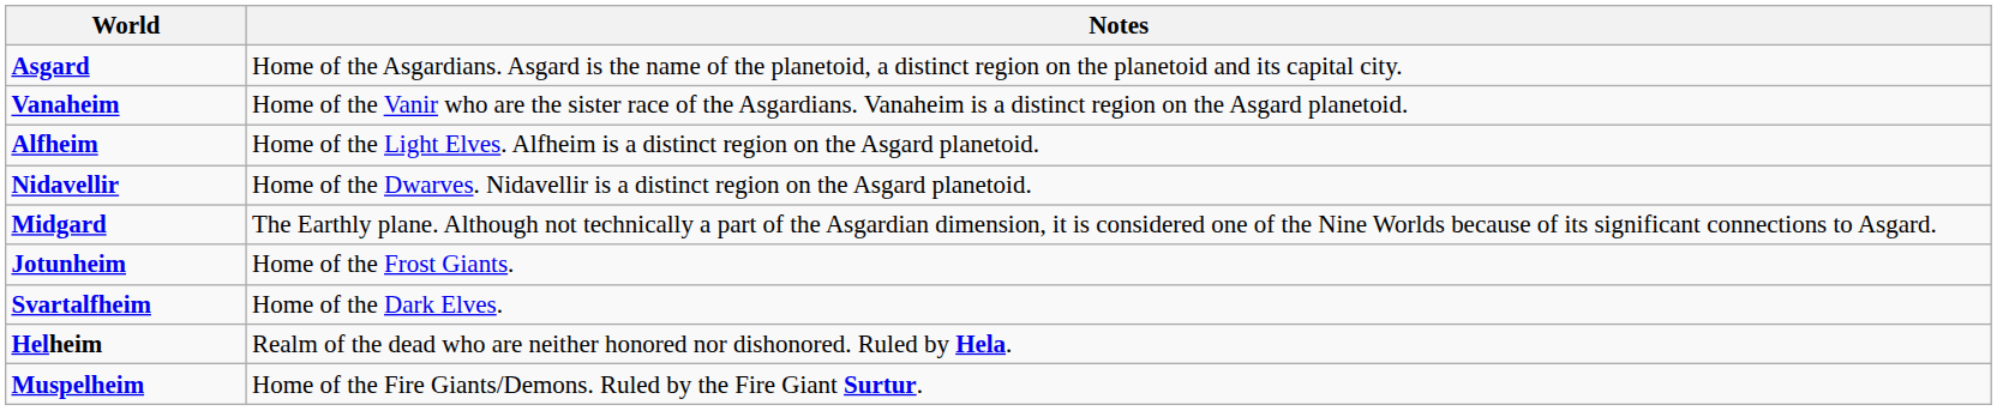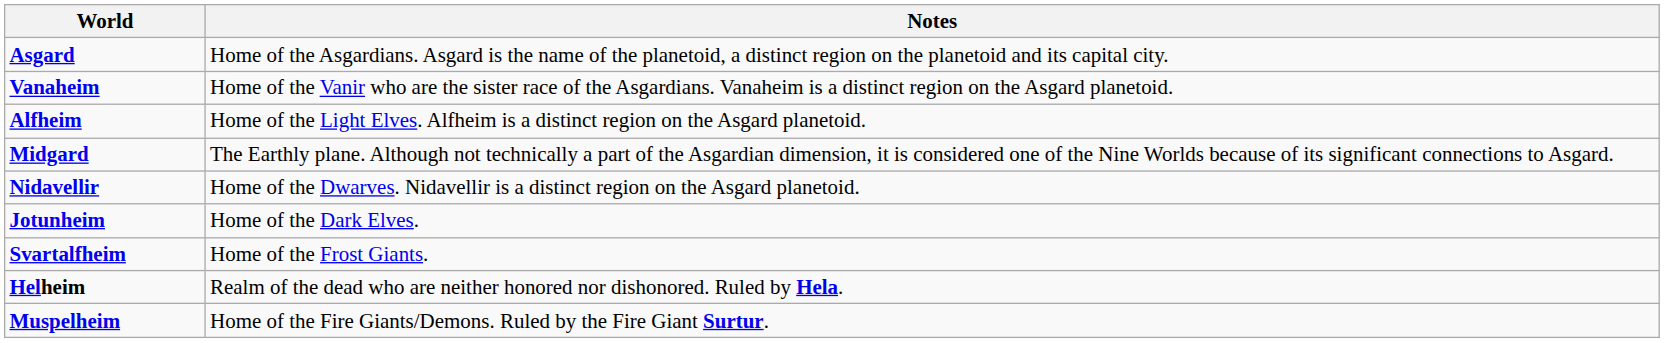rows swapped: Nidavellir <-> Midgard
Jotunheim | Notes: Home of the Frost Giants. -> Home of the Dark Elves.
Svartalfheim | Notes: Home of the Dark Elves. -> Home of the Frost Giants.
